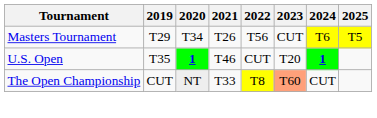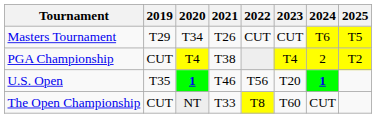Masters Tournament | 2022: T56 -> CUT
+ row: PGA Championship | CUT | T4 | T38 | T4 | 2 | T2
U.S. Open | 2022: CUT -> T56
The Open Championship | 2023: lightsalmon background -> no background
